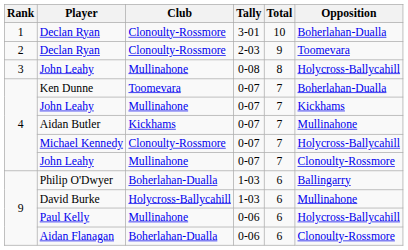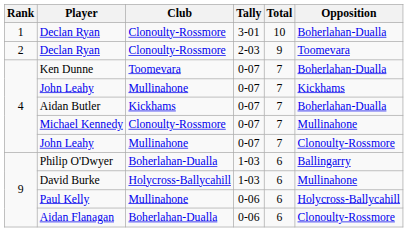- row: 3 | John Leahy | Mullinahone | 0-08 | 8 | Holycross-Ballycahill
Aidan Butler | Opposition: Mullinahone -> Boherlahan-Dualla
Michael Kennedy | Opposition: Holycross-Ballycahill -> Mullinahone
